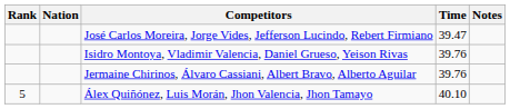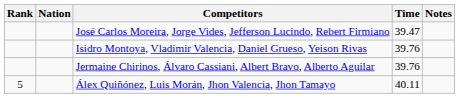Álex Quiñónez, Luis Morán, Jhon Valencia, Jhon Tamayo | Time: 40.10 -> 40.11
